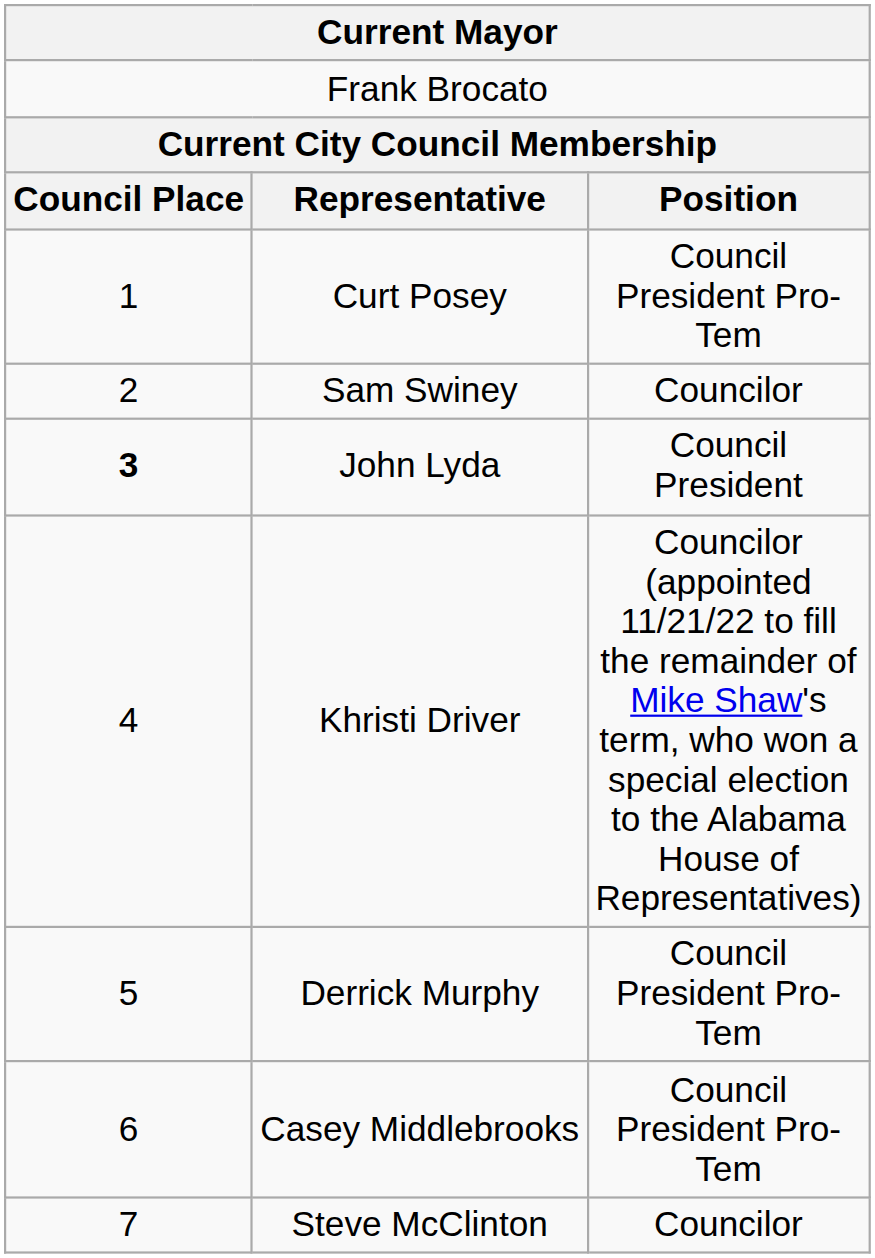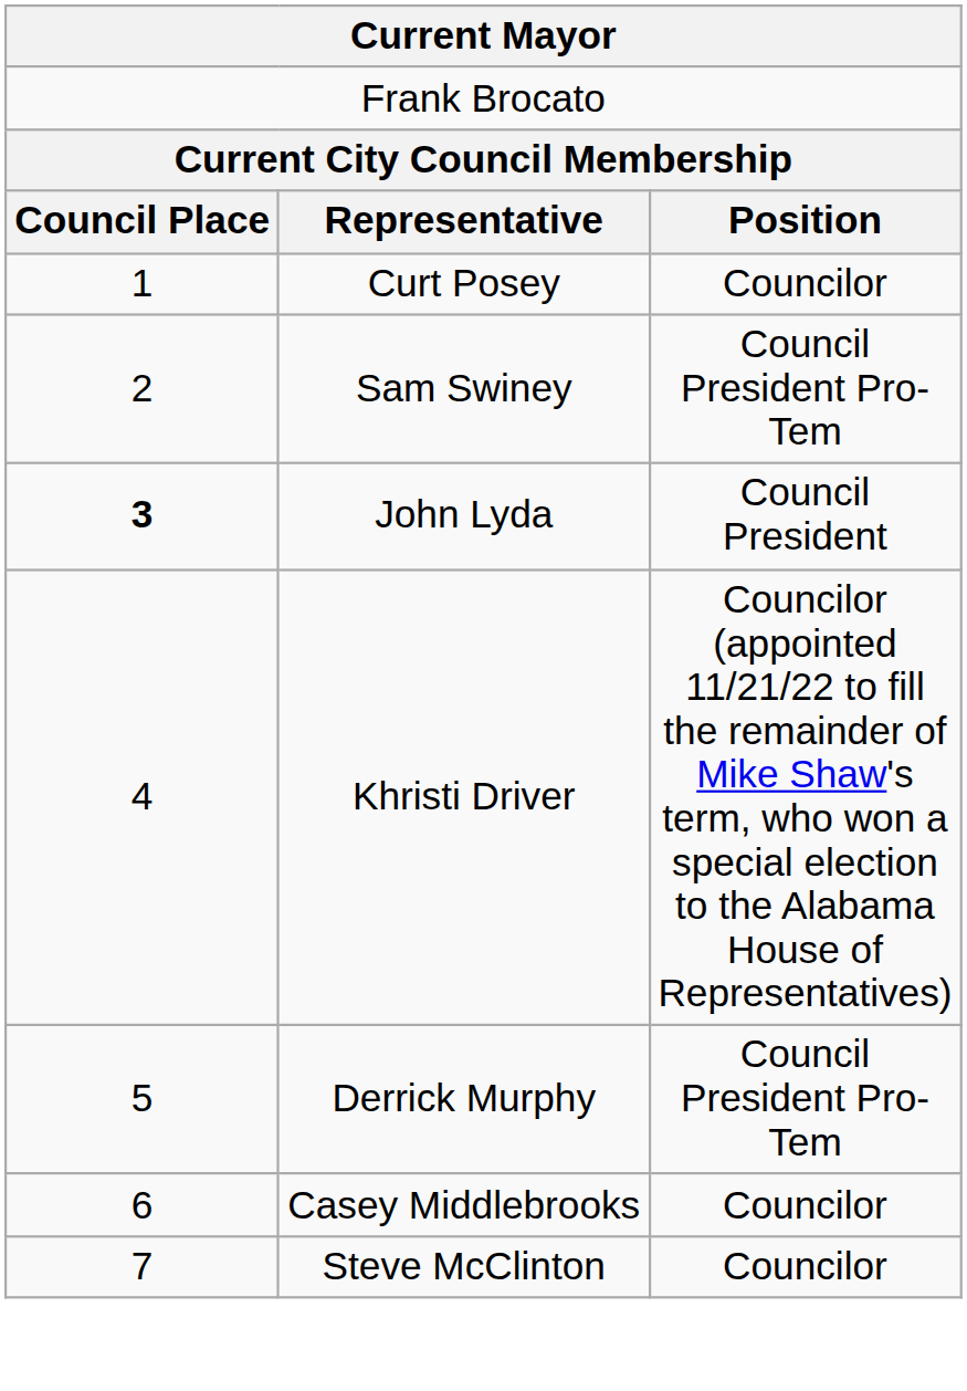Curt Posey | column 3: Council President Pro-Tem -> Councilor
Sam Swiney | column 3: Councilor -> Council President Pro-Tem
Casey Middlebrooks | column 3: Council President Pro-Tem -> Councilor
